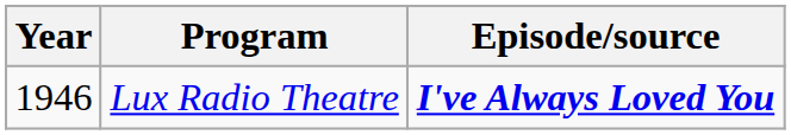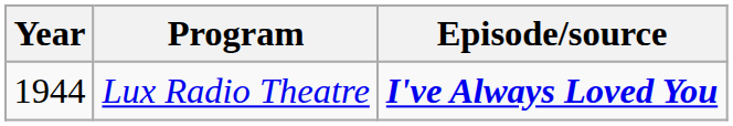Lux Radio Theatre | Year: 1946 -> 1944
